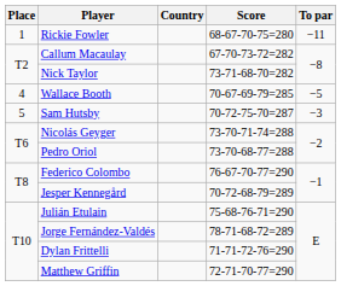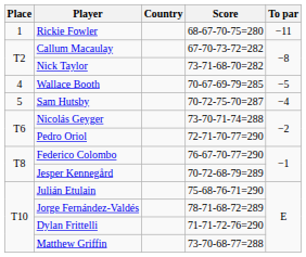Sam Hutsby | To par: −3 -> −4
Pedro Oriol | Score: 73-70-68-77=288 -> 72-71-70-77=290
Matthew Griffin | Score: 72-71-70-77=290 -> 73-70-68-77=288
